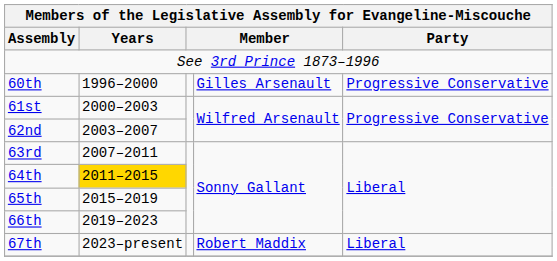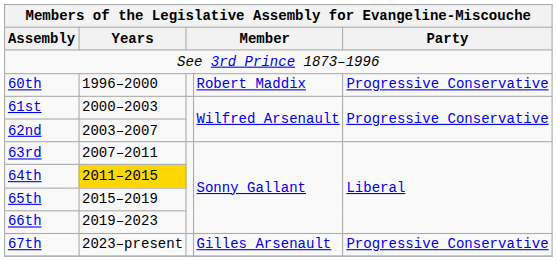60th | column 4: Gilles Arsenault -> Robert Maddix
67th | column 4: Robert Maddix -> Gilles Arsenault
67th | Party: Liberal -> Progressive Conservative
